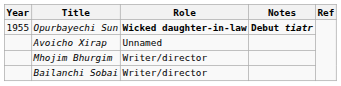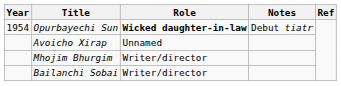Opurbayechi Sun | Year: 1955 -> 1954
Opurbayechi Sun | Notes: bold -> normal
